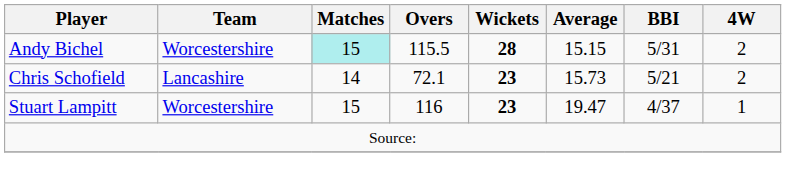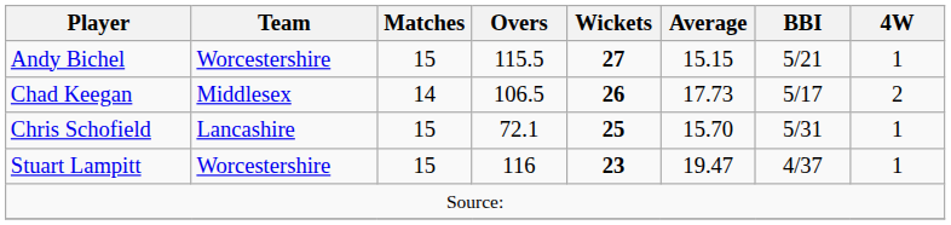Andy Bichel | Matches: paleturquoise background -> no background
Andy Bichel | Wickets: 28 -> 27
Andy Bichel | BBI: 5/31 -> 5/21
Andy Bichel | 4W: 2 -> 1
+ row: Chad Keegan | Middlesex | 14 | 106.5 | 26 | 17.73 | 5/17 | 2
Chris Schofield | Matches: 14 -> 15
Chris Schofield | Wickets: 23 -> 25
Chris Schofield | Average: 15.73 -> 15.70
Chris Schofield | BBI: 5/21 -> 5/31
Chris Schofield | 4W: 2 -> 1
